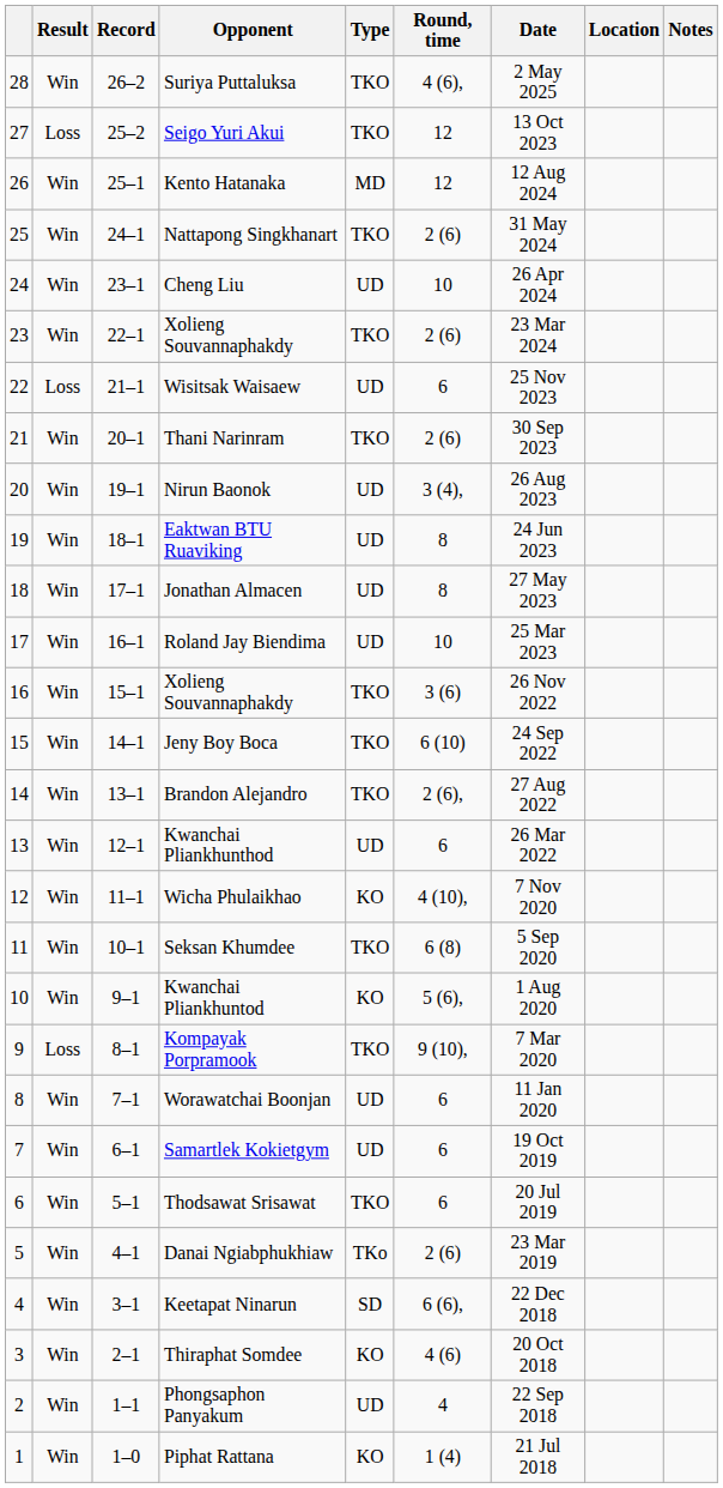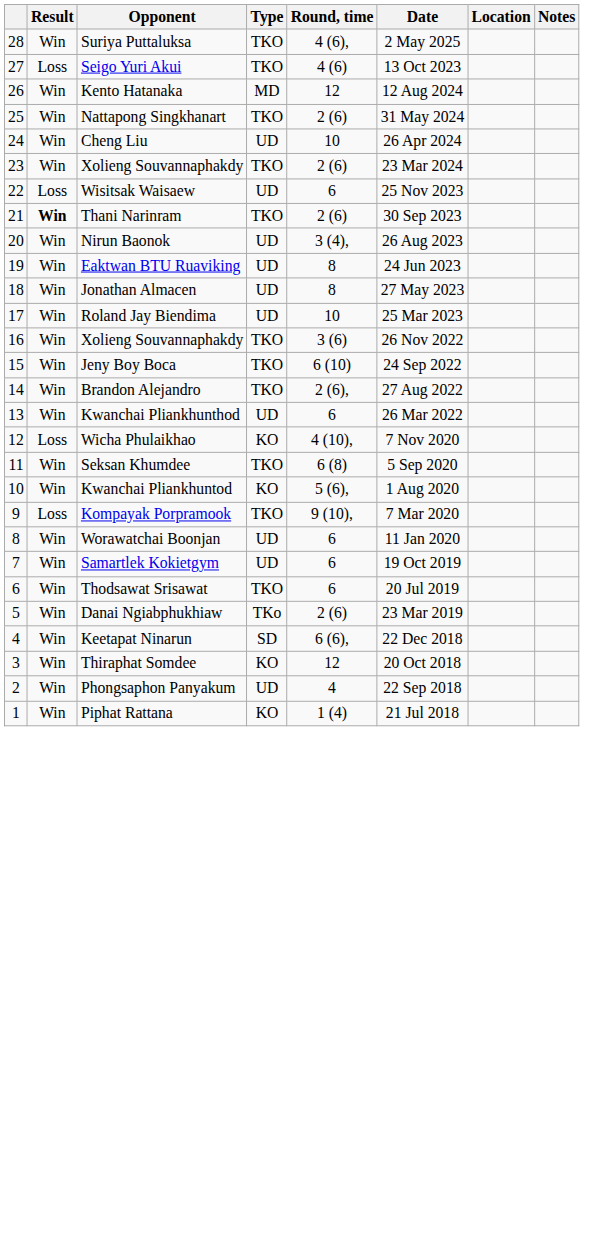- column: Record | 26–2 | 25–2 | 25–1 | 24–1 | 23–1 | 22–1 | 21–1 | 20–1 | 19–1 | 18–1 | 17–1 | 16–1 | 15–1 | 14–1 | 13–1 | 12–1 | 11–1 | 10–1 | 9–1 | 8–1 | 7–1 | 6–1 | 5–1 | 4–1 | 3–1 | 2–1 | 1–1 | 1–0
Seigo Yuri Akui | Round, time: 12 -> 4 (6)
Thani Narinram | Result: normal -> bold
Wicha Phulaikhao | Result: Win -> Loss
Thiraphat Somdee | Round, time: 4 (6) -> 12
